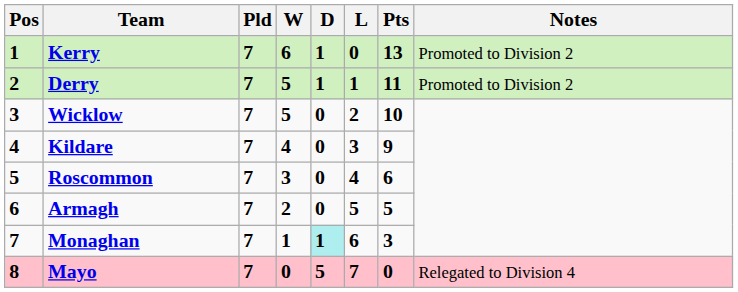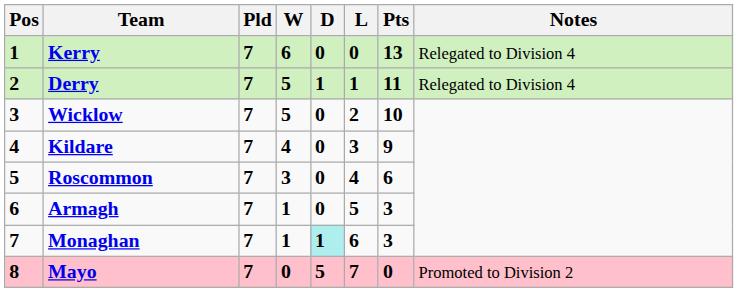Kerry | D: 1 -> 0
Kerry | Notes: Promoted to Division 2 -> Relegated to Division 4
Derry | Notes: Promoted to Division 2 -> Relegated to Division 4
Armagh | W: 2 -> 1
Armagh | Pts: 5 -> 3
Mayo | Notes: Relegated to Division 4 -> Promoted to Division 2
